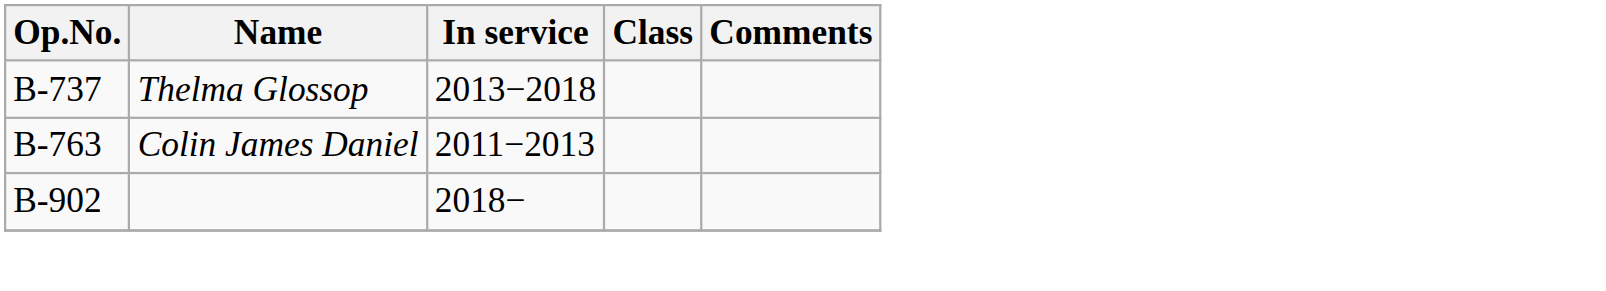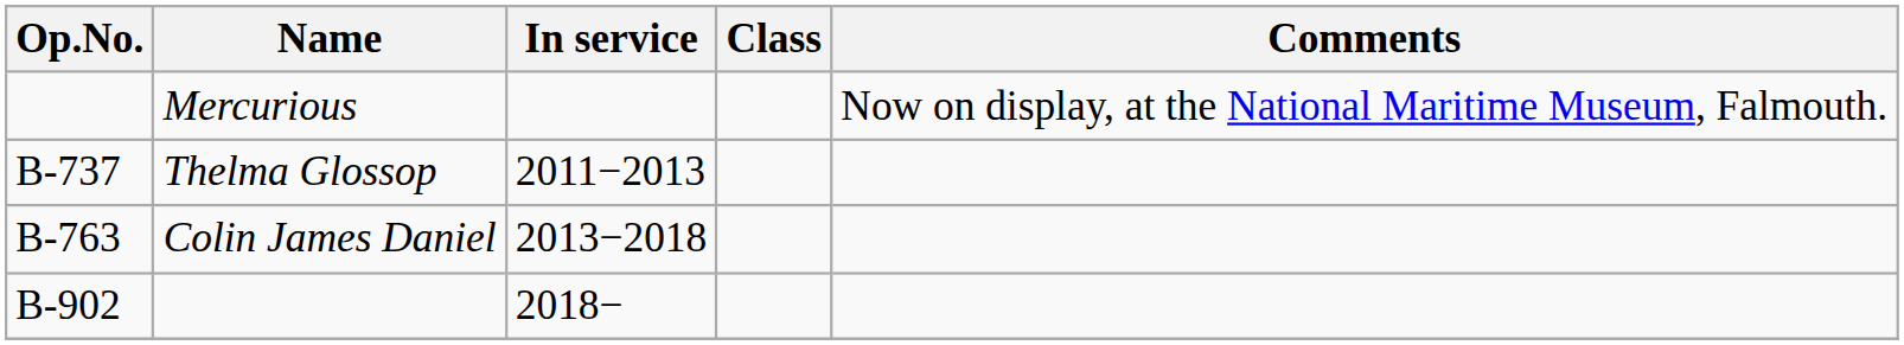+ row: Mercurious | Now on display, at the National Maritime Museum, Falmouth.
Thelma Glossop | In service: 2013−2018 -> 2011−2013
Colin James Daniel | In service: 2011−2013 -> 2013−2018
